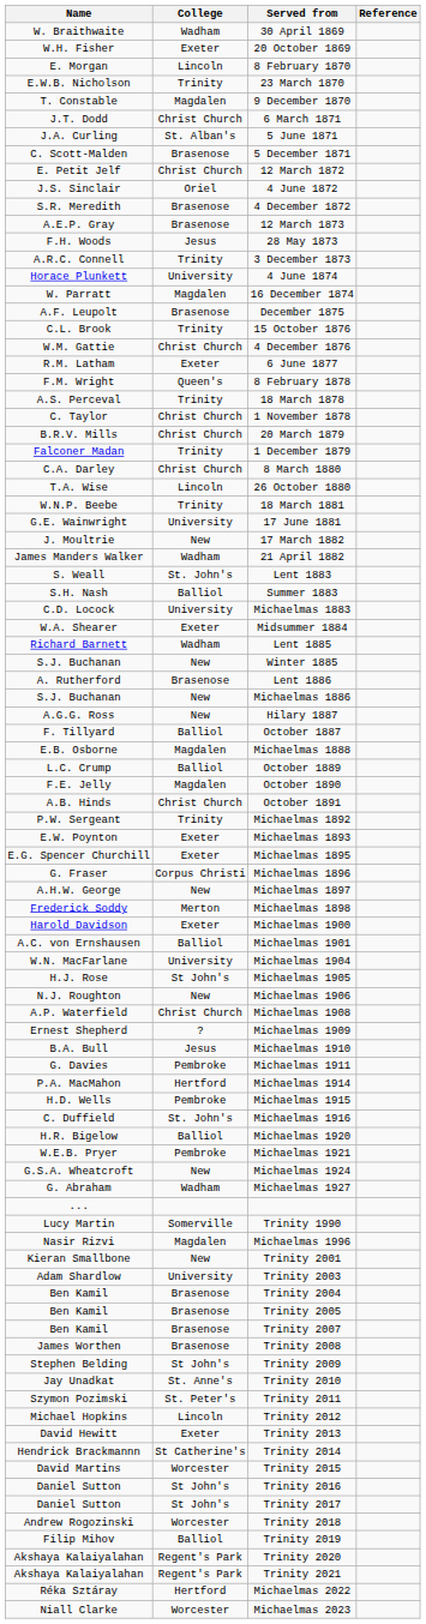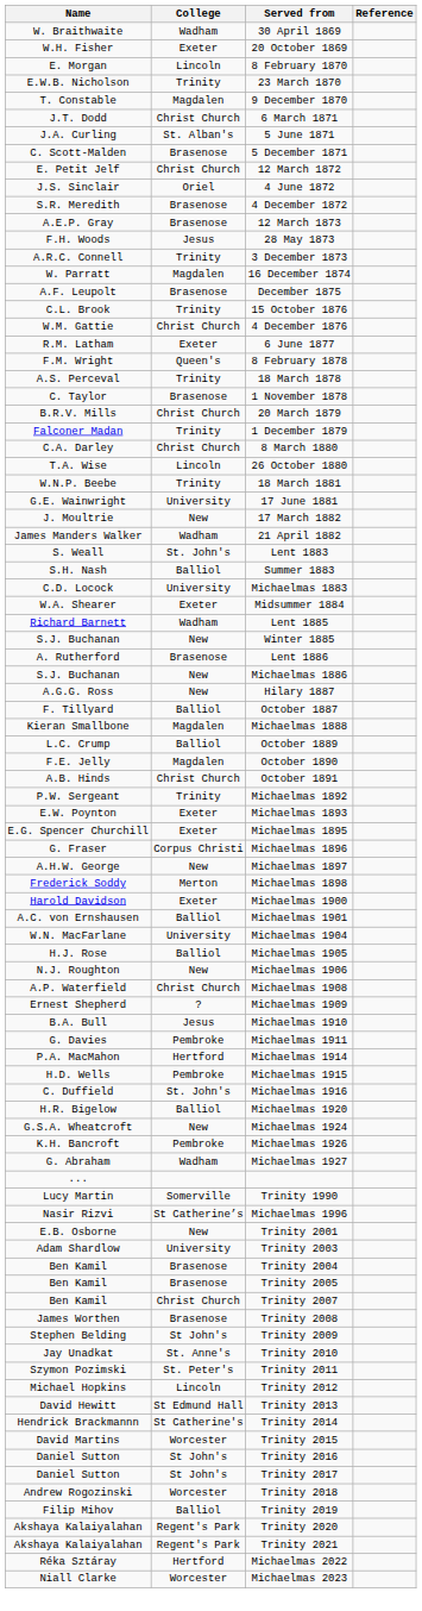- row: Horace Plunkett | University | 4 June 1874
1 November 1878 | College: Christ Church -> Brasenose
Michaelmas 1888 | Name: E.B. Osborne -> Kieran Smallbone
Michaelmas 1905 | College: St John's -> Balliol
- row: W.E.B. Pryer | Pembroke | Michaelmas 1921
+ row: K.H. Bancroft | Pembroke | Michaelmas 1926
Michaelmas 1996 | College: Magdalen -> St Catherine’s
Trinity 2001 | Name: Kieran Smallbone -> E.B. Osborne
Trinity 2007 | College: Brasenose -> Christ Church
Trinity 2013 | College: Exeter -> St Edmund Hall
